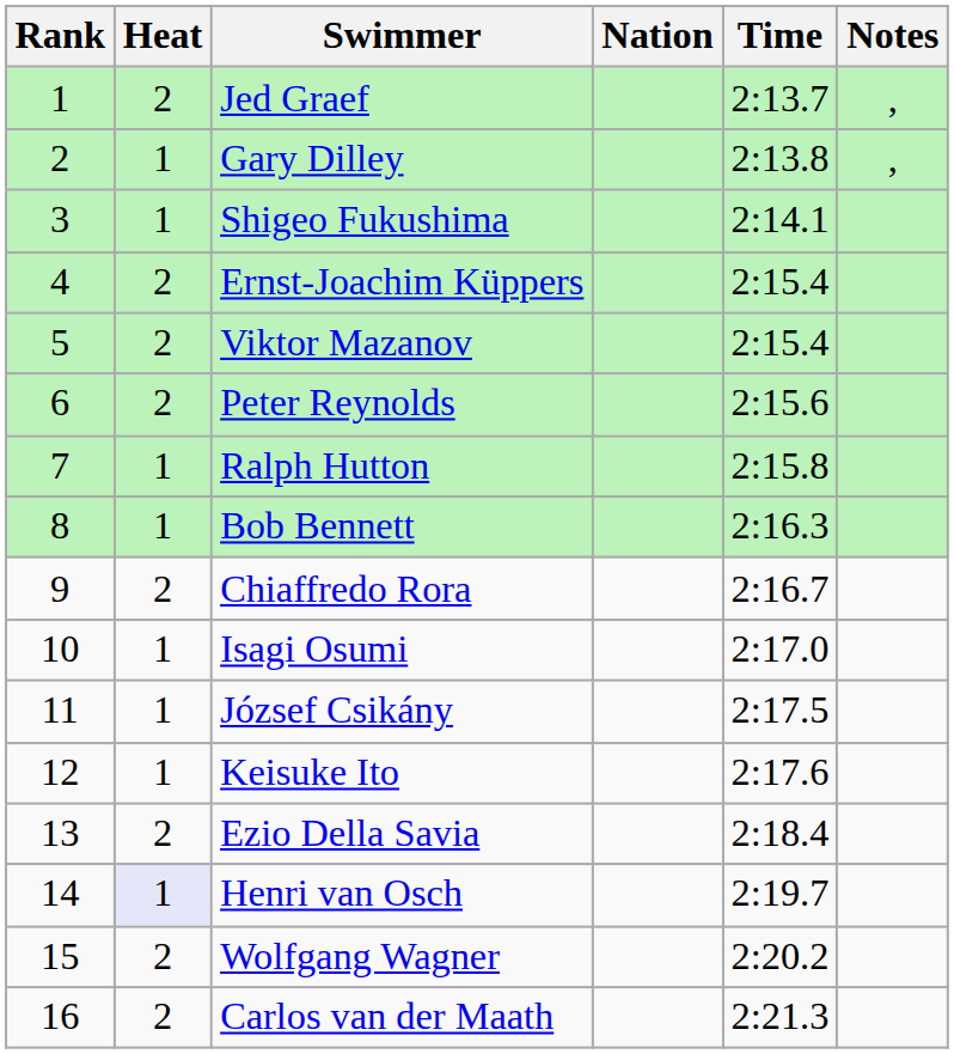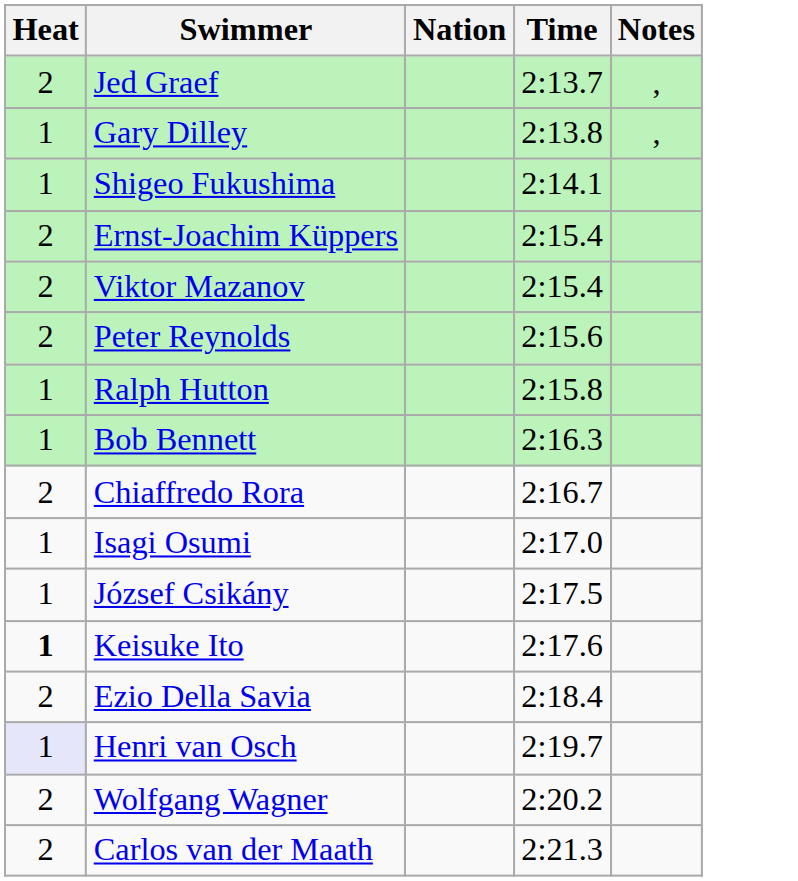- column: Rank | 1 | 2 | 3 | 4 | 5 | 6 | 7 | 8 | 9 | 10 | 11 | 12 | 13 | 14 | 15 | 16
Keisuke Ito | Heat: normal -> bold
